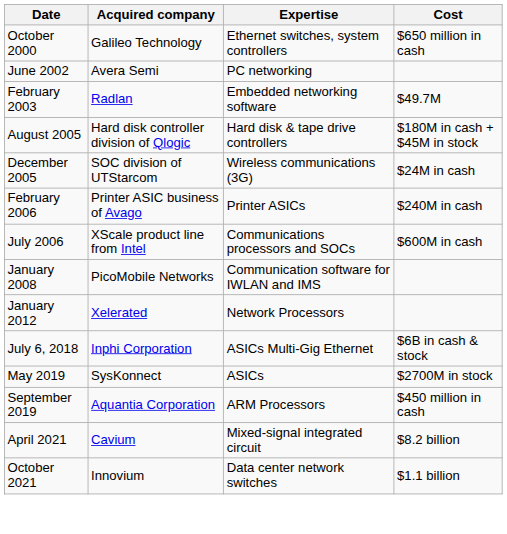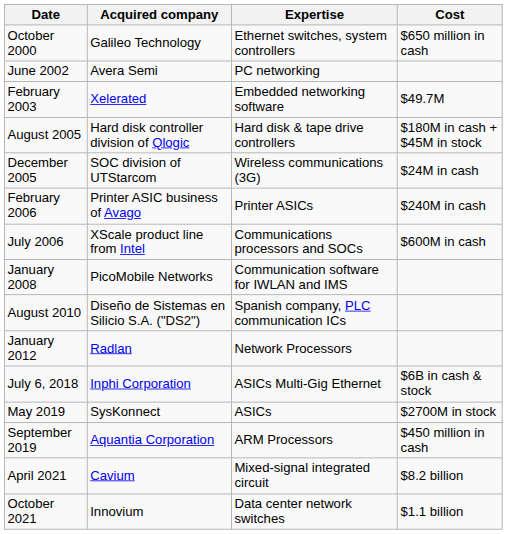February 2003 | Acquired company: Radlan -> Xelerated
+ row: August 2010 | Diseño de Sistemas en Silicio S.A. ("DS2") | Spanish company, PLC communication ICs
January 2012 | Acquired company: Xelerated -> Radlan
